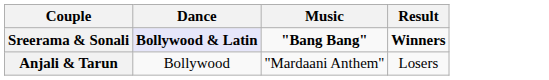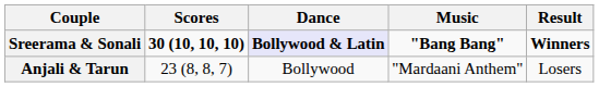+ column: Scores | 30 (10, 10, 10) | 23 (8, 8, 7)
